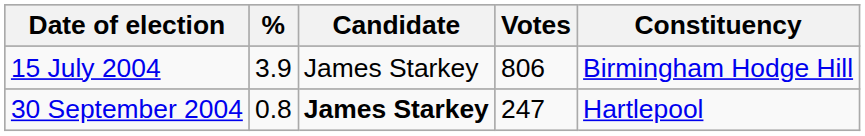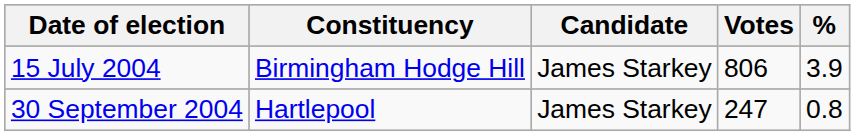columns swapped: Constituency <-> %
30 September 2004 | Candidate: bold -> normal
